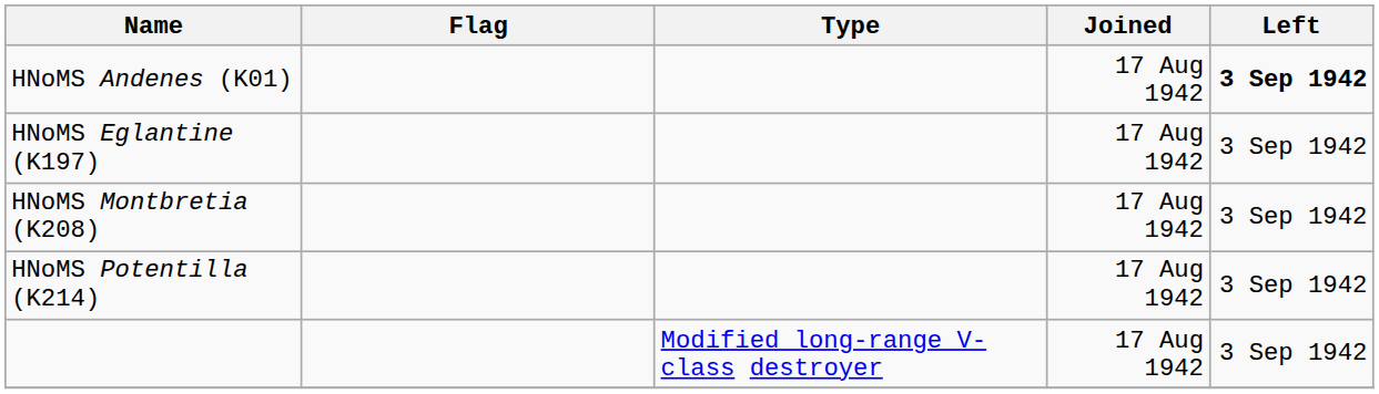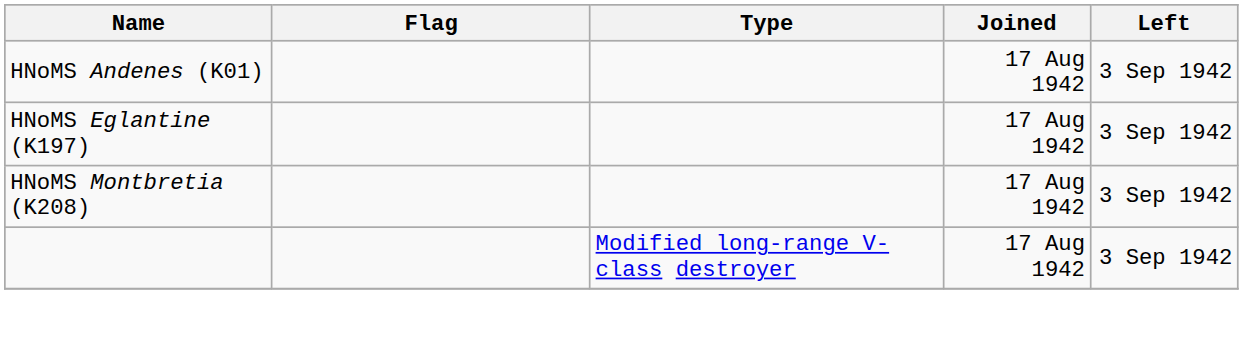HNoMS Andenes (K01) | Left: bold -> normal
- row: HNoMS Potentilla (K214) | 17 Aug 1942 | 3 Sep 1942
